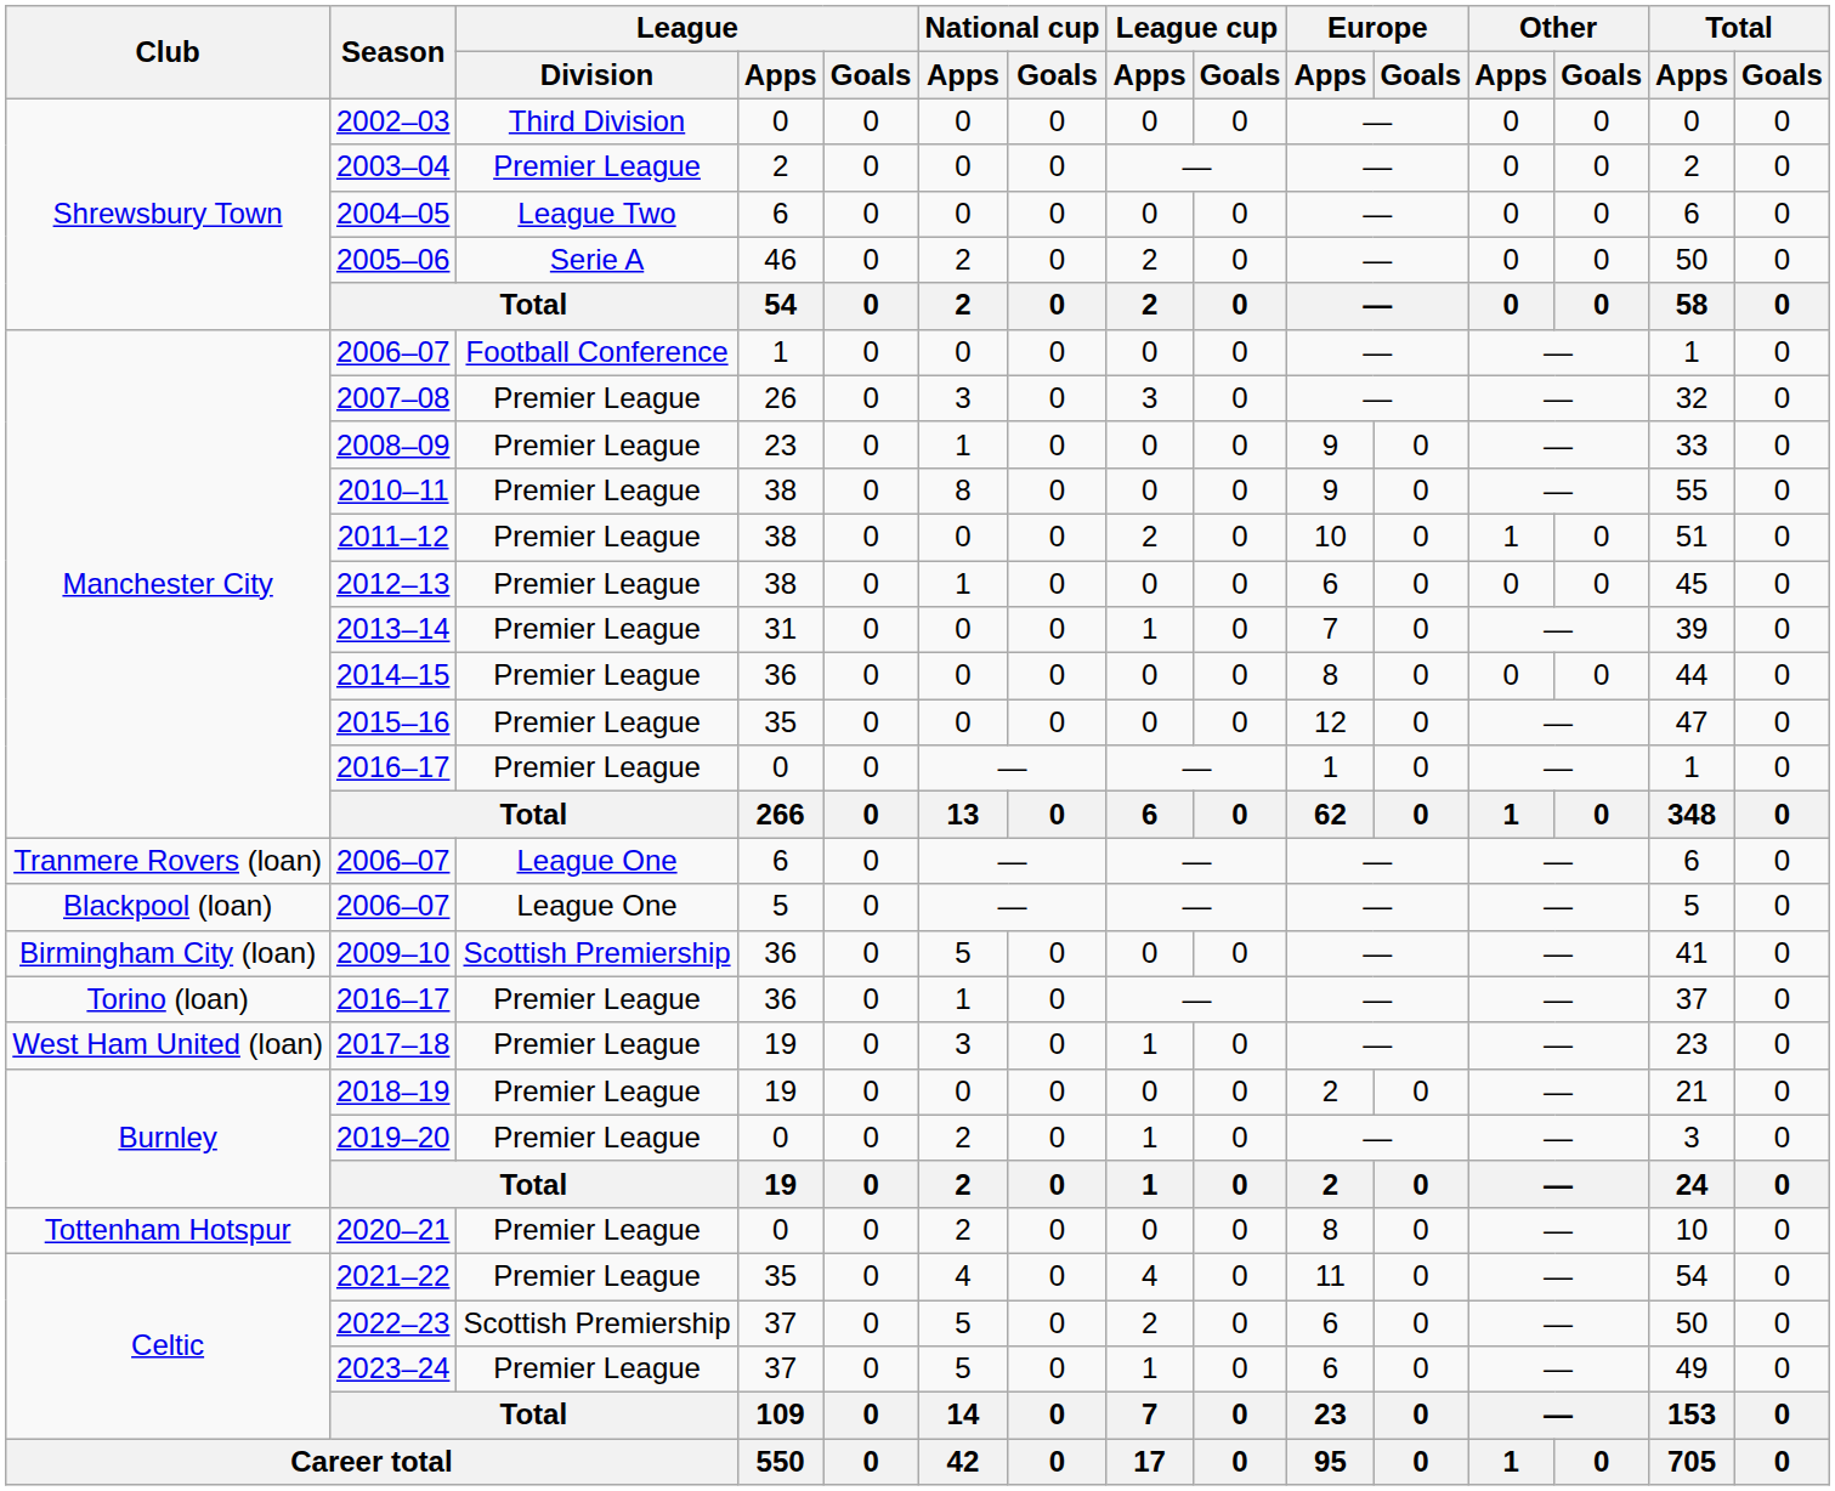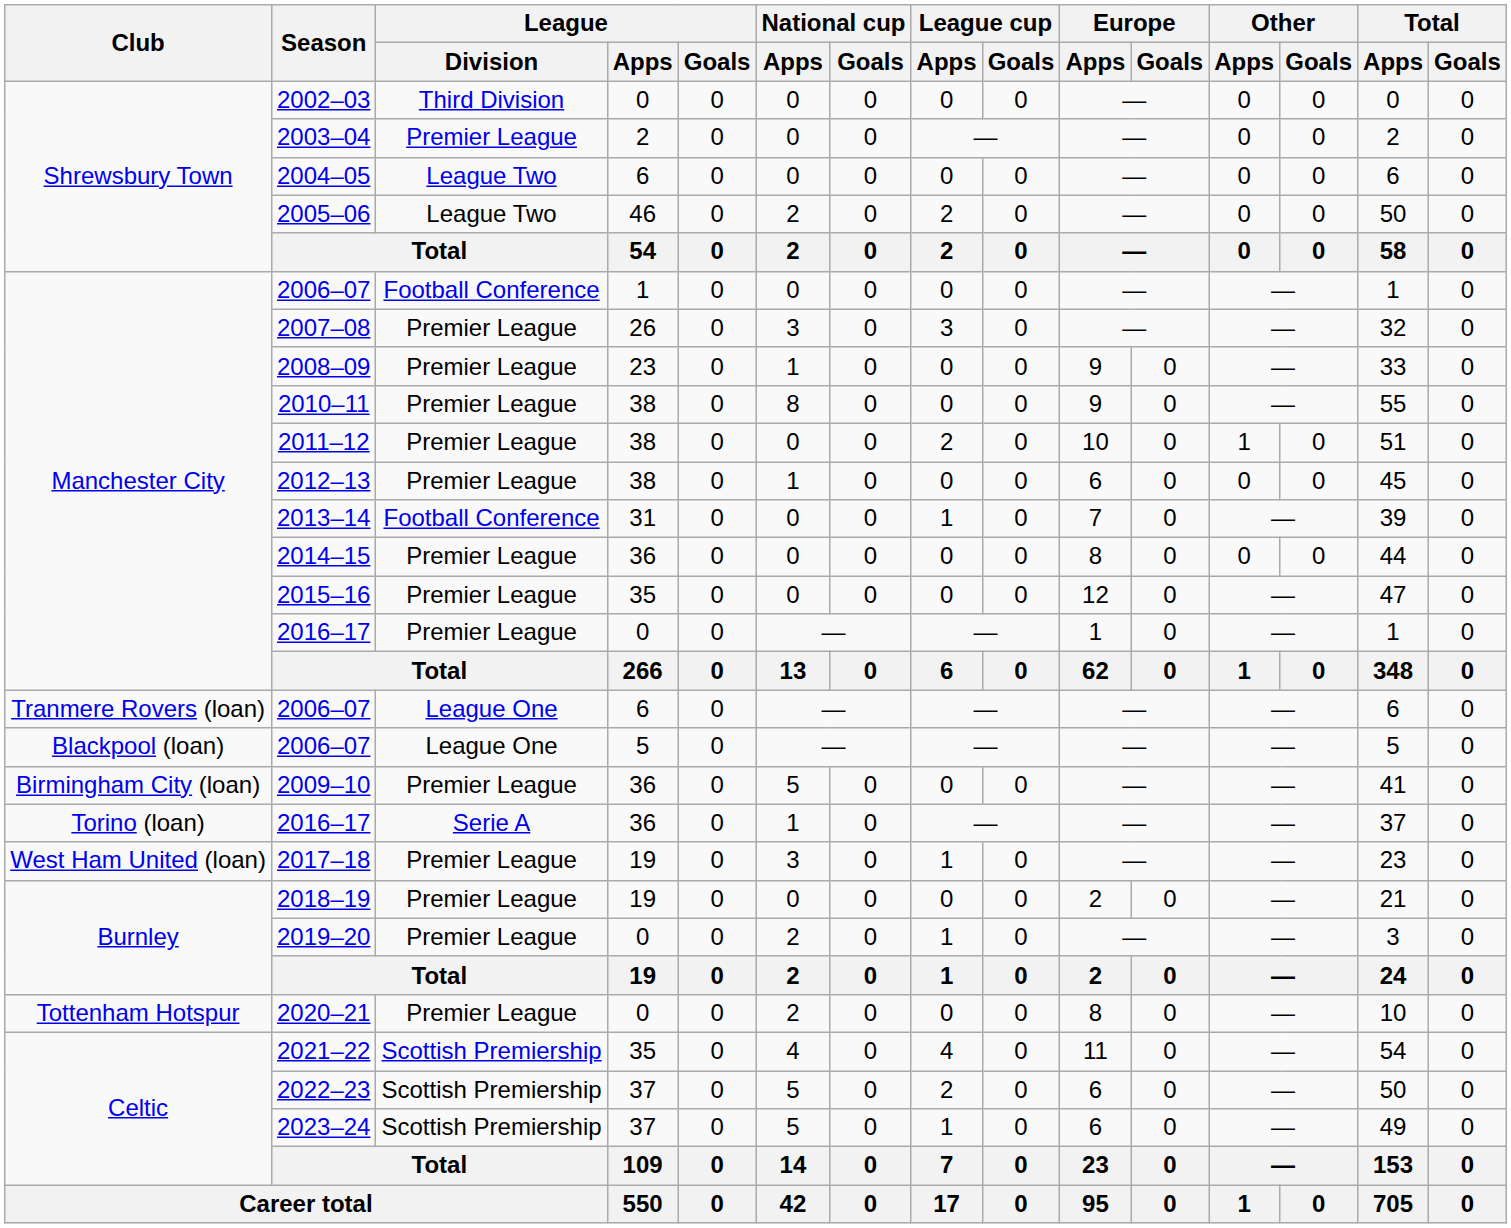2005–06 | League / Division: Serie A -> League Two
2013–14 | League / Division: Premier League -> Football Conference
2009–10 | League / Division: Scottish Premiership -> Premier League
2016–17 / 36 | League / Division: Premier League -> Serie A
2021–22 | League / Division: Premier League -> Scottish Premiership
2023–24 | League / Division: Premier League -> Scottish Premiership
